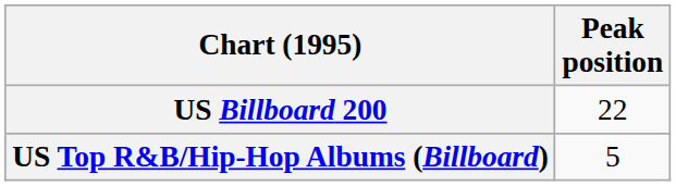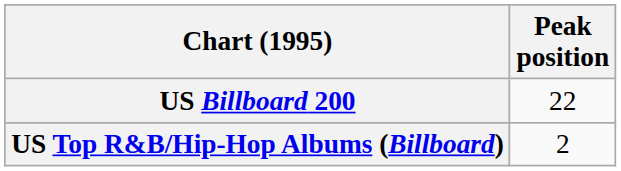US Top R&B/Hip-Hop Albums (Billboard) | Peak position: 5 -> 2
